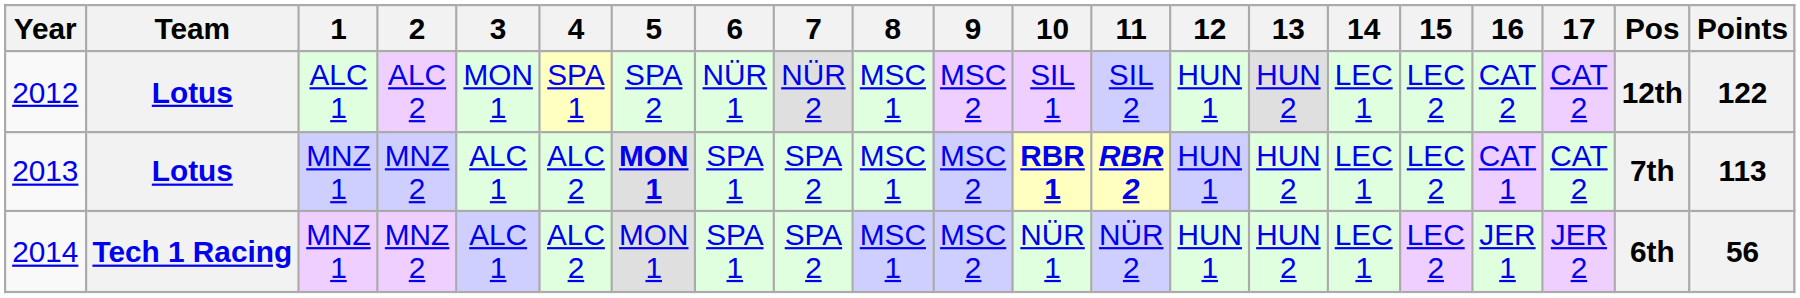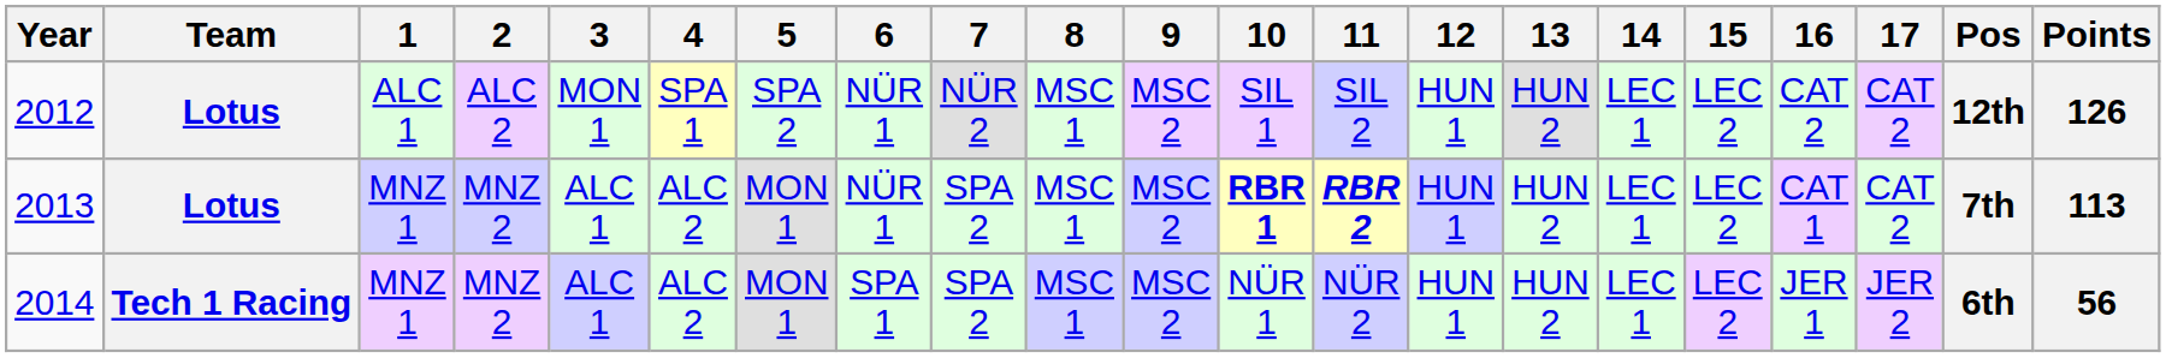2012 | Points: 122 -> 126
2013 | 5: bold -> normal
2013 | 6: SPA 1 -> NÜR 1
